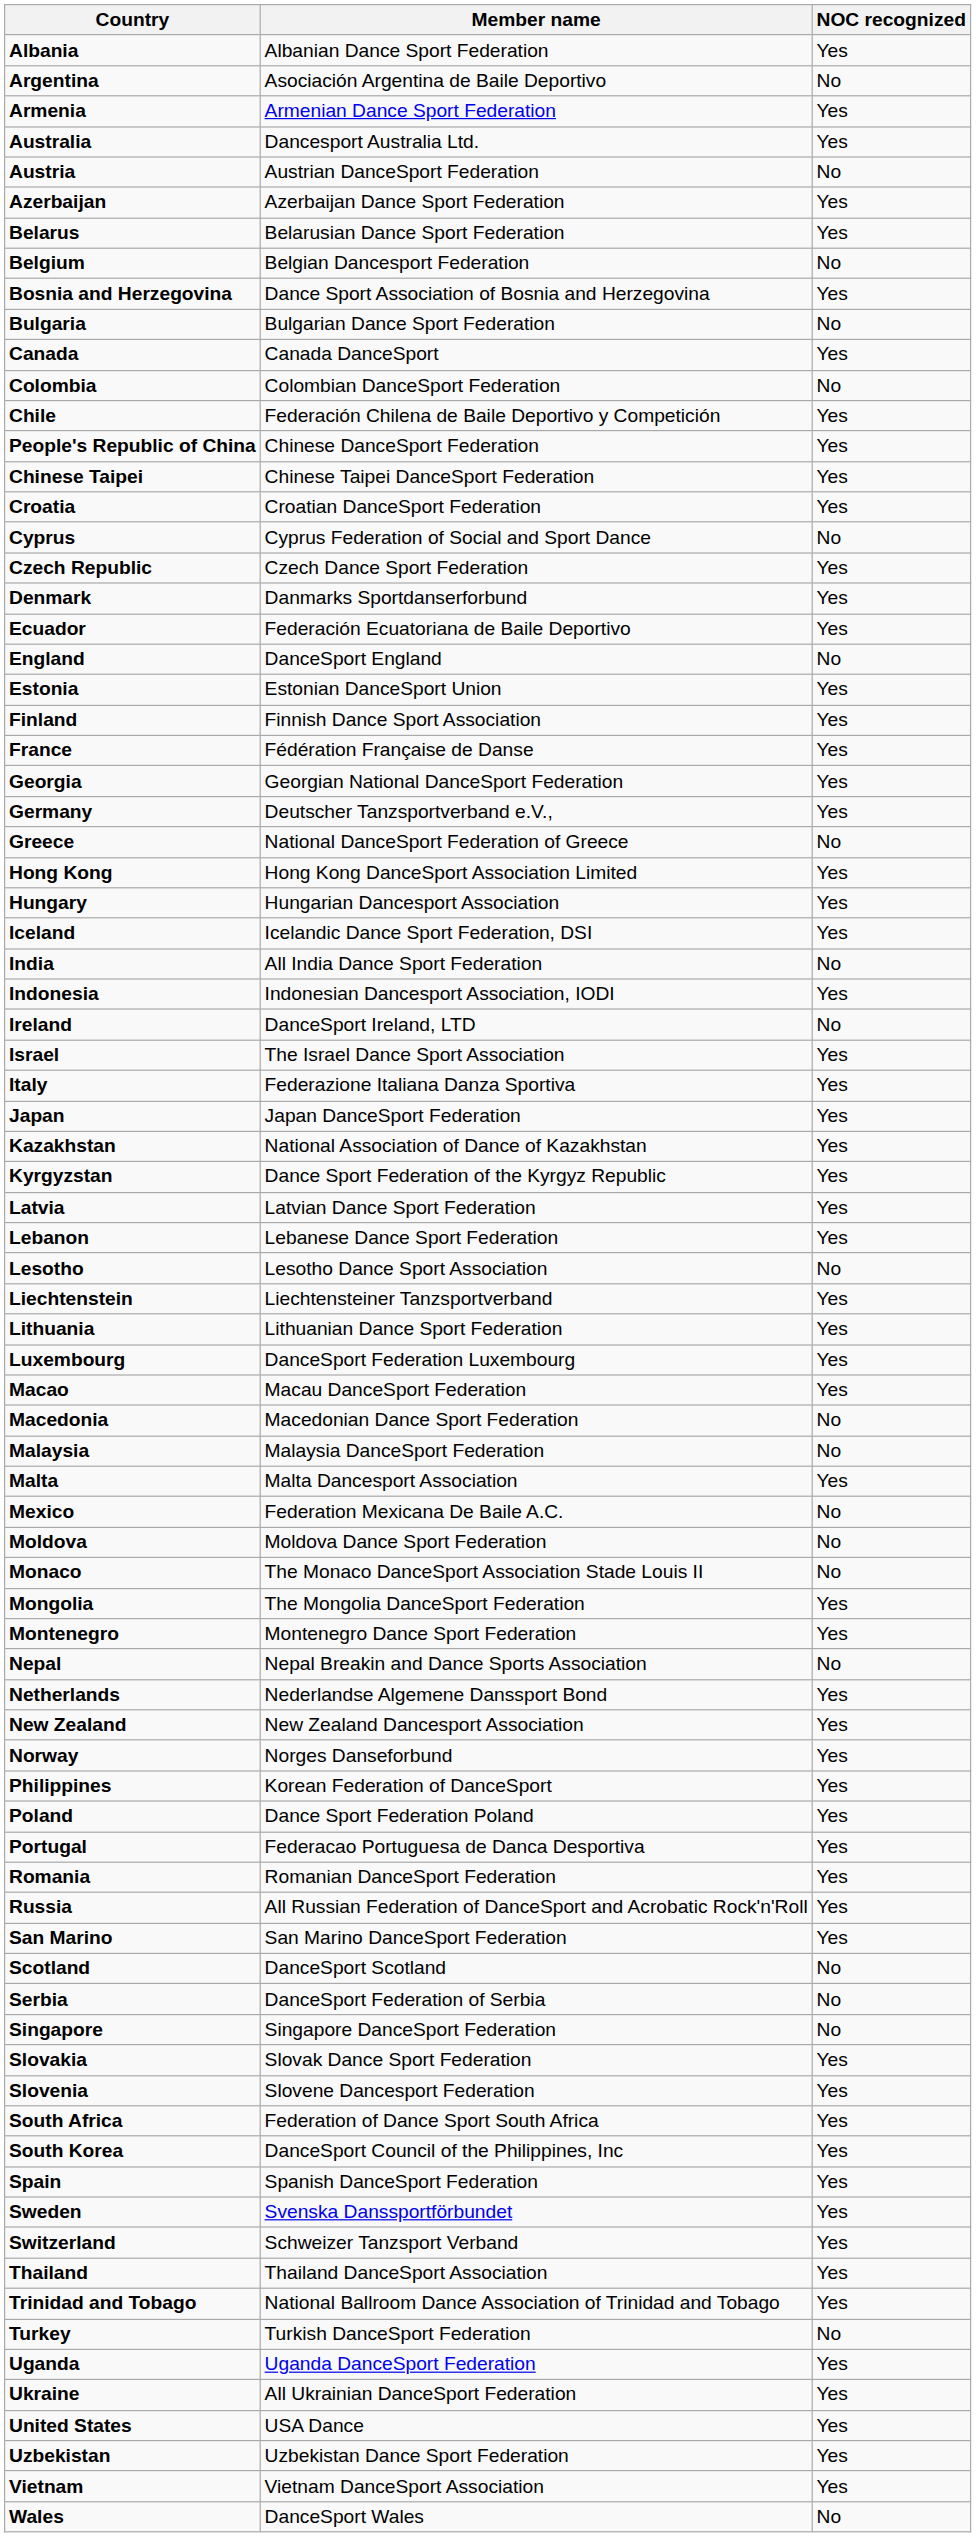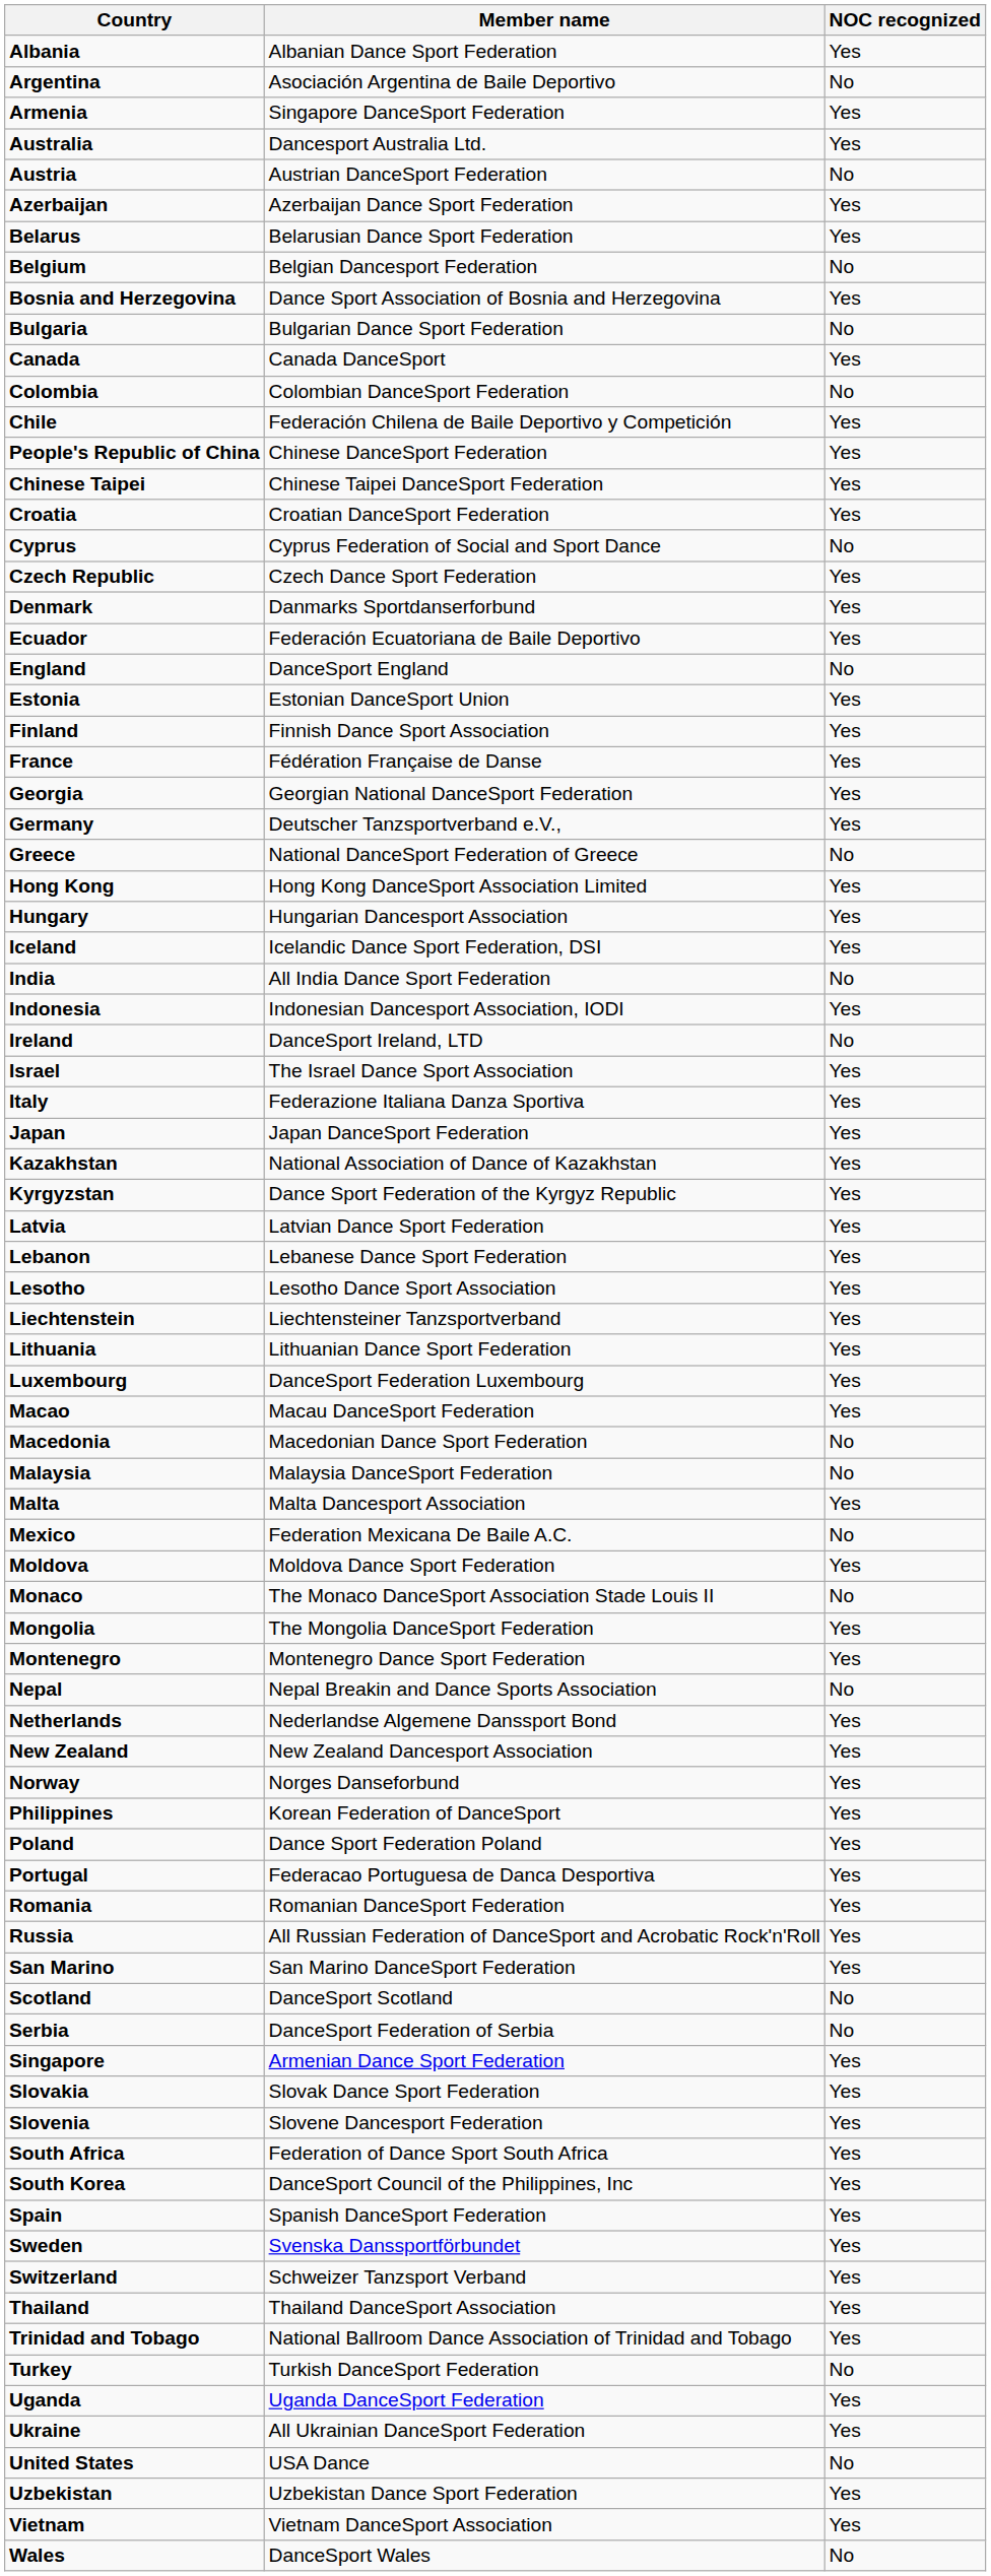Armenia | Member name: Armenian Dance Sport Federation -> Singapore DanceSport Federation
Lesotho | NOC recognized: No -> Yes
Moldova | NOC recognized: No -> Yes
Singapore | Member name: Singapore DanceSport Federation -> Armenian Dance Sport Federation
Singapore | NOC recognized: No -> Yes
United States | NOC recognized: Yes -> No
